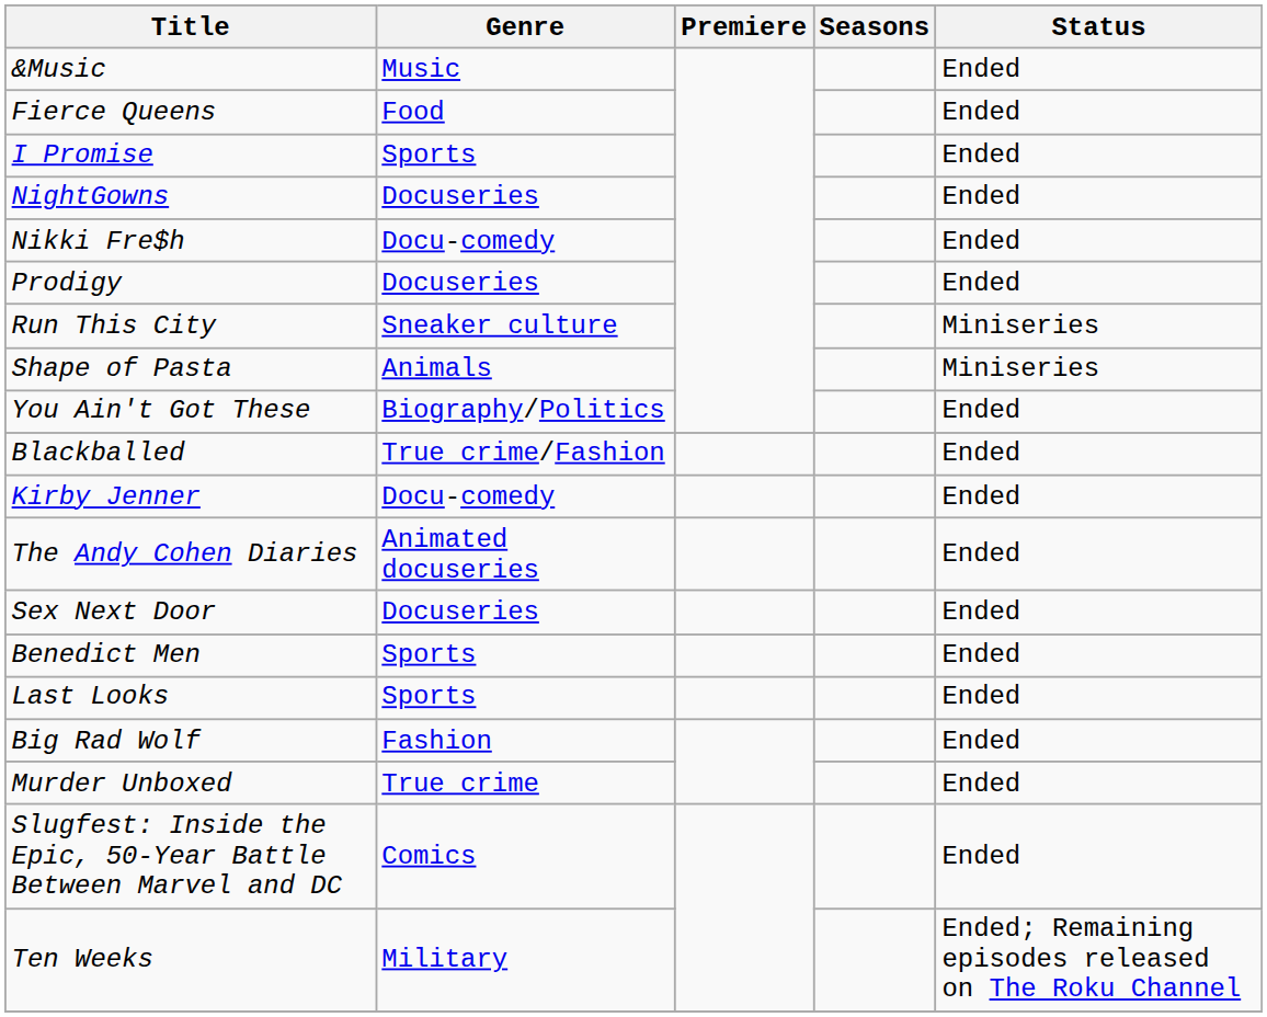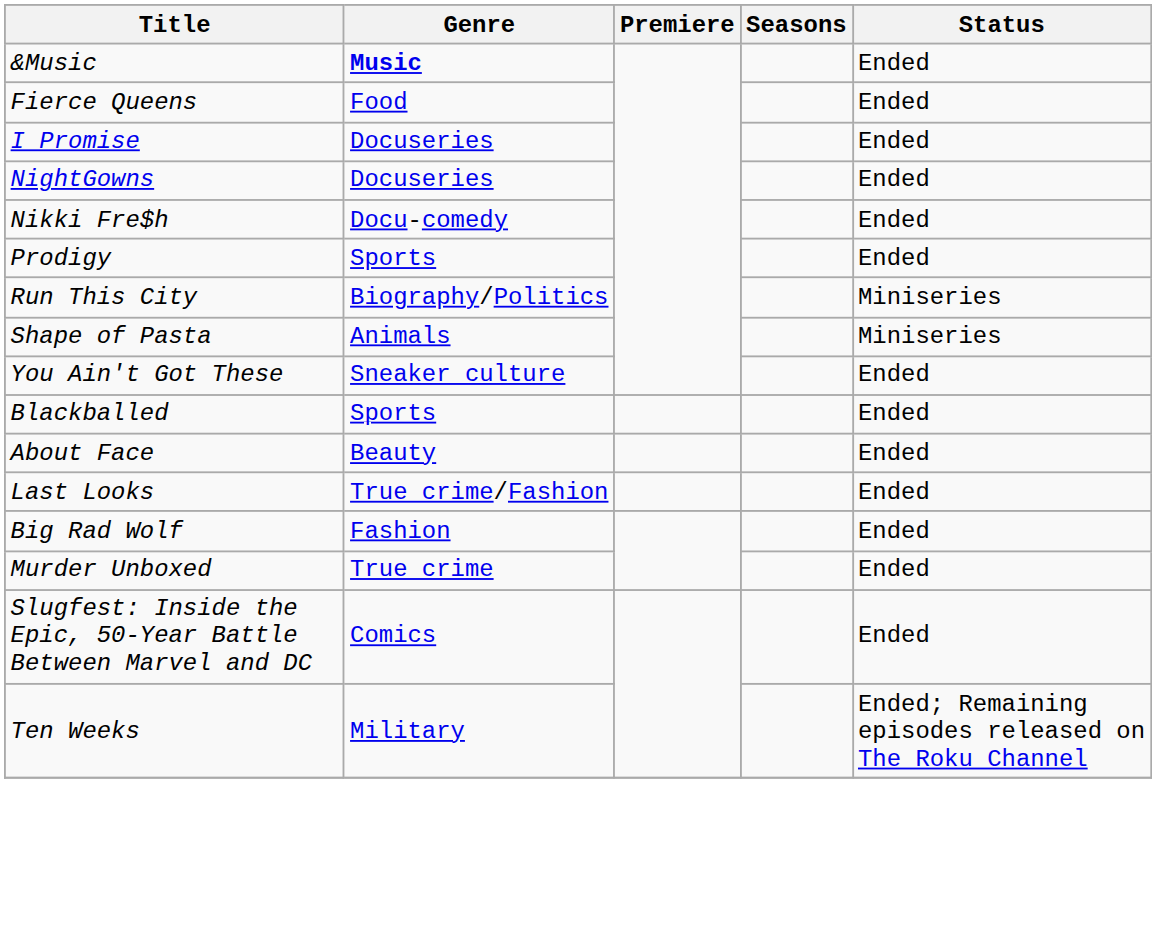&Music | Genre: normal -> bold
I Promise | Genre: Sports -> Docuseries
Prodigy | Genre: Docuseries -> Sports
Run This City | Genre: Sneaker culture -> Biography/Politics
You Ain't Got These | Genre: Biography/Politics -> Sneaker culture
Blackballed | Genre: True crime/Fashion -> Sports
- row: Kirby Jenner | Docu-comedy | Ended
- row: The Andy Cohen Diaries | Animated docuseries | Ended
- row: Sex Next Door | Docuseries | Ended
+ row: About Face | Beauty | Ended
- row: Benedict Men | Sports | Ended
Last Looks | Genre: Sports -> True crime/Fashion
